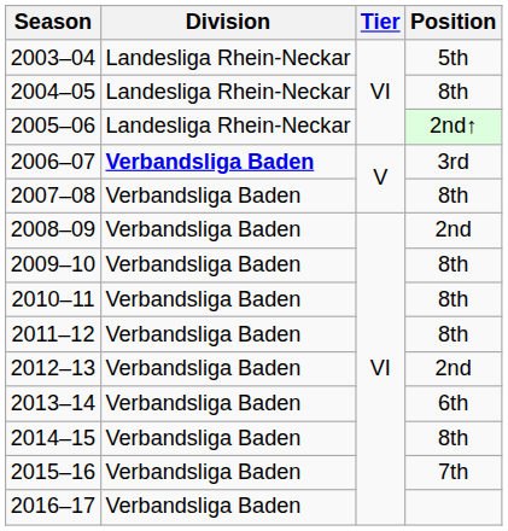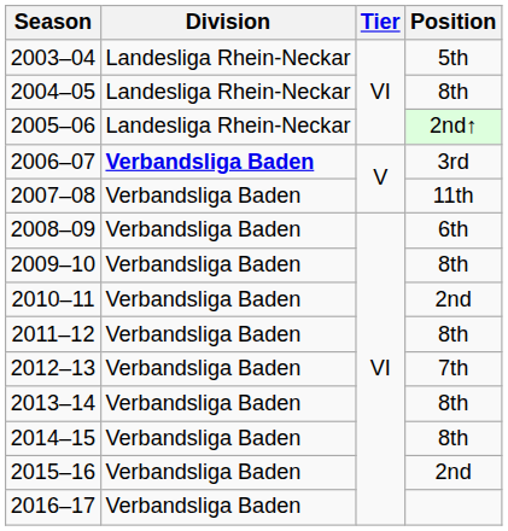2007–08 | Position: 8th -> 11th
2008–09 | Position: 2nd -> 6th
2010–11 | Position: 8th -> 2nd
2012–13 | Position: 2nd -> 7th
2013–14 | Position: 6th -> 8th
2015–16 | Position: 7th -> 2nd
